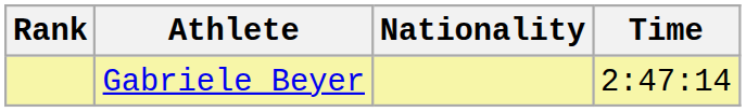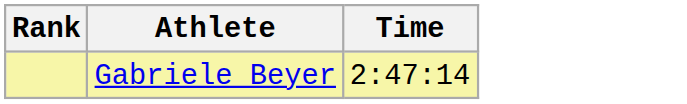- column: Nationality
